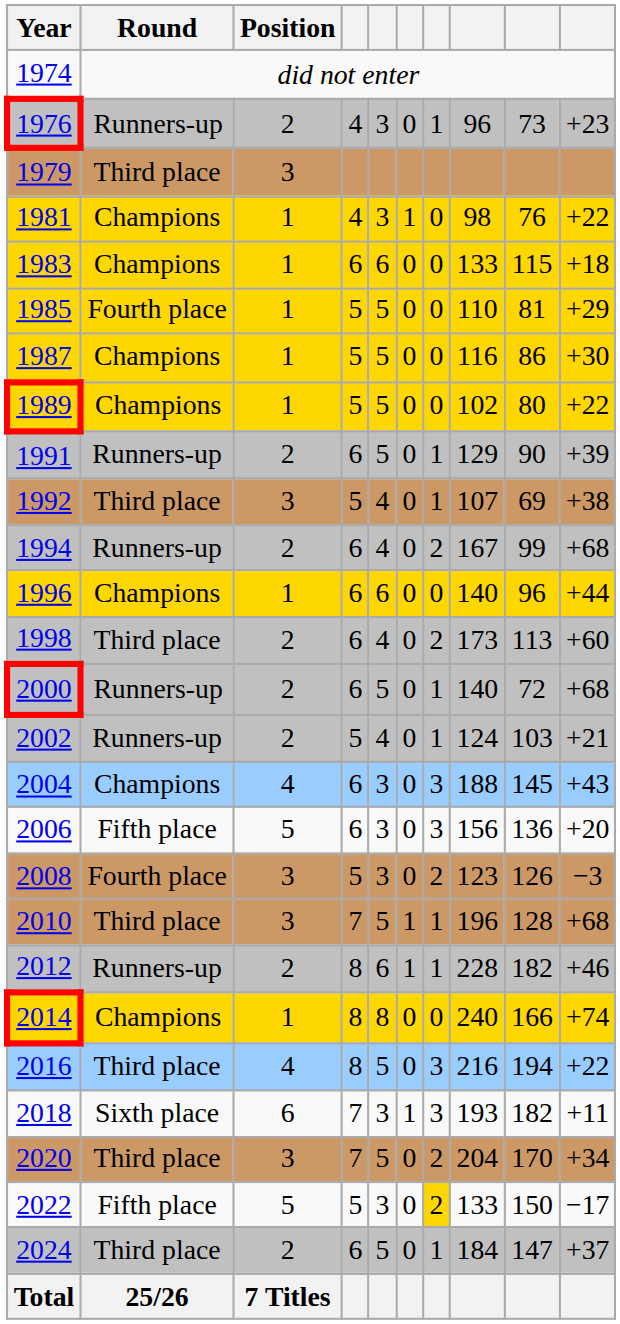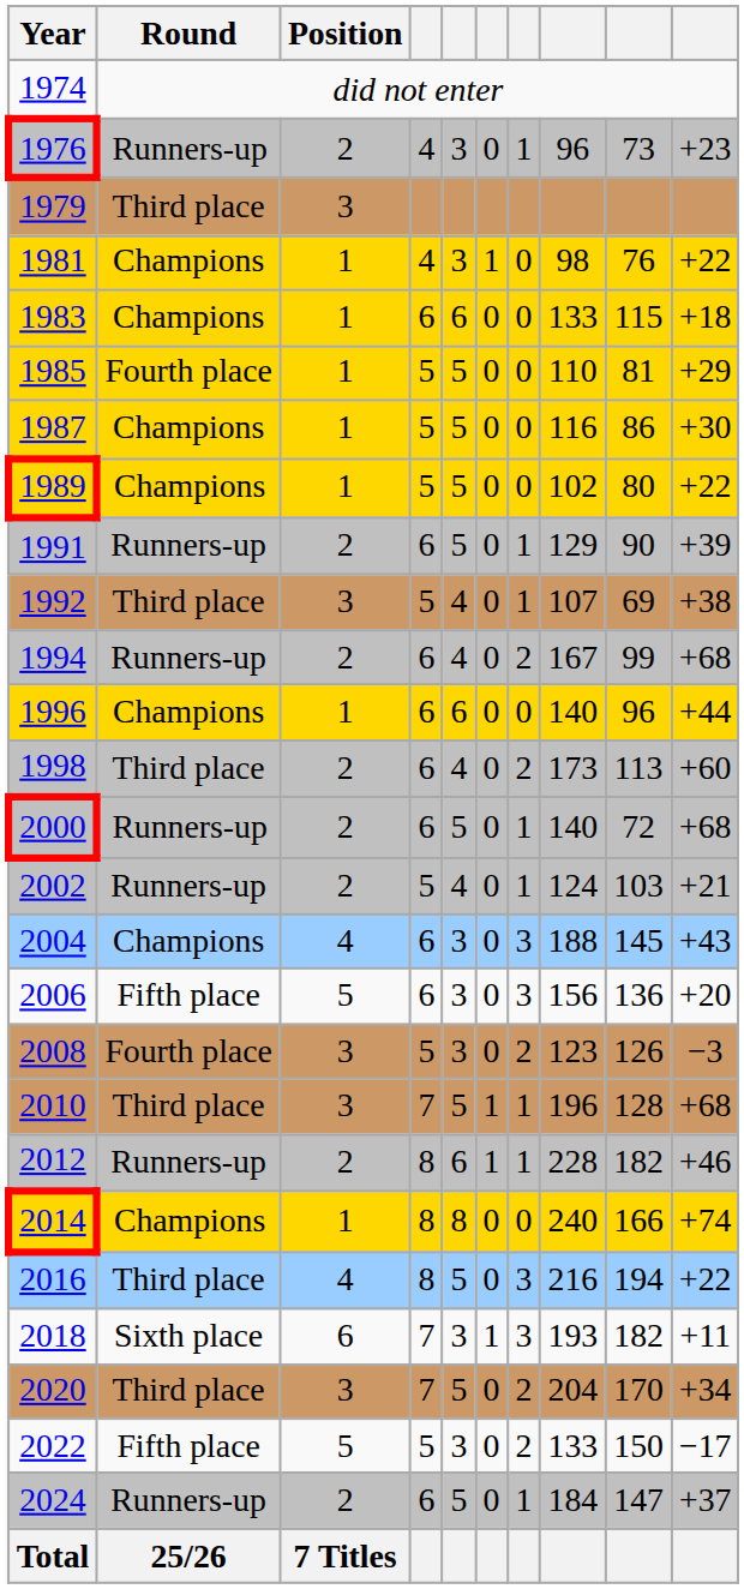2022 | column 7: gold background -> no background
2024 | Round: Third place -> Runners-up
